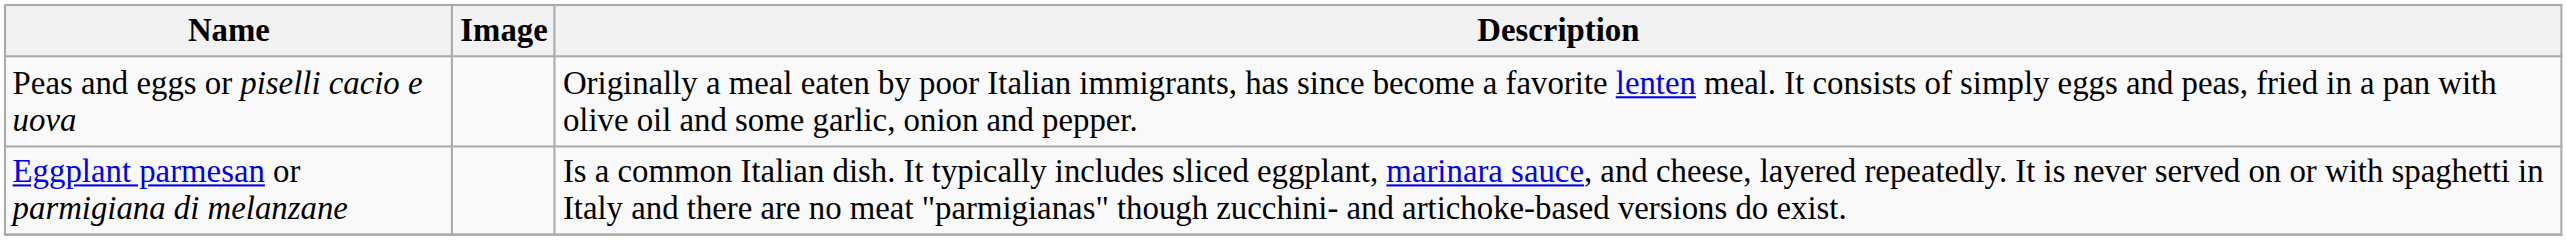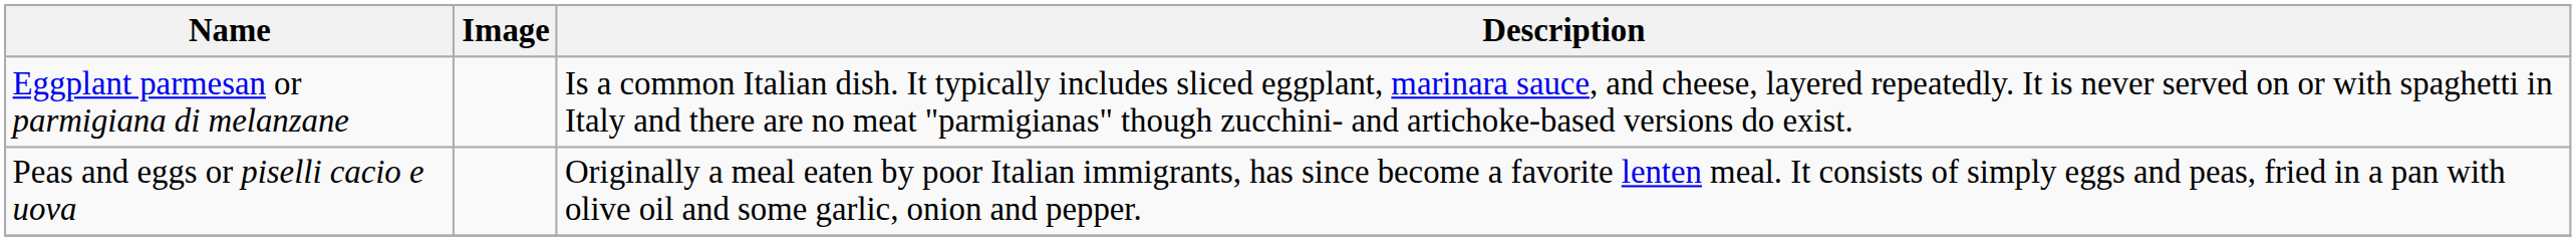rows swapped: Eggplant parmesan or parmigiana di melanzane <-> Peas and eggs or piselli cacio e uova
